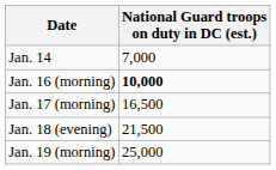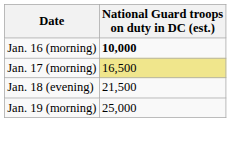- row: Jan. 14 | 7,000
Jan. 17 (morning) | National Guard troops on duty in DC (est.): no background -> khaki background
